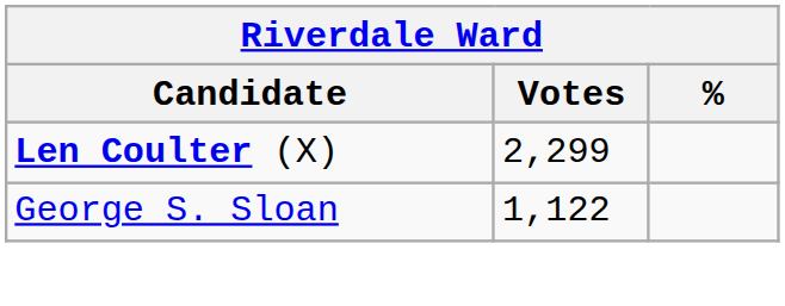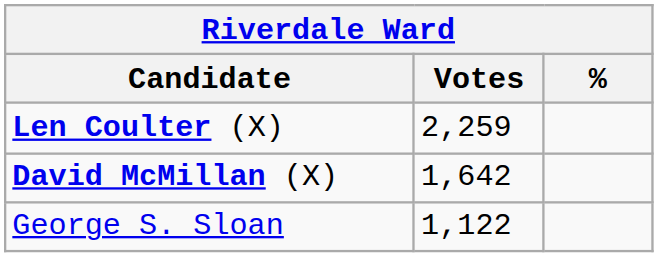Len Coulter (X) | Votes: 2,299 -> 2,259
+ row: David McMillan (X) | 1,642
